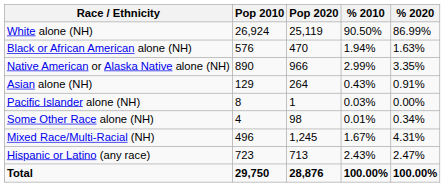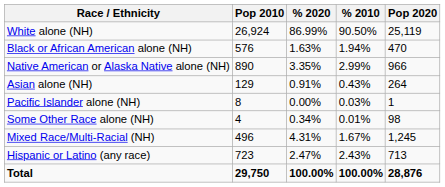columns swapped: Pop 2020 <-> % 2020
